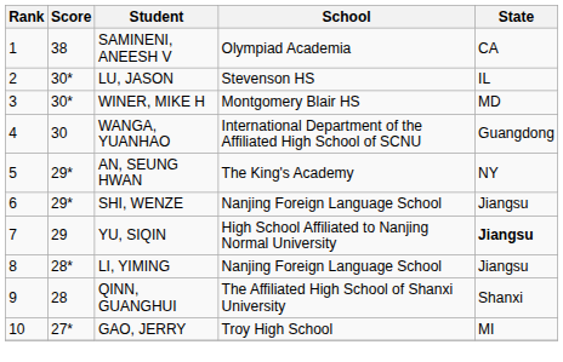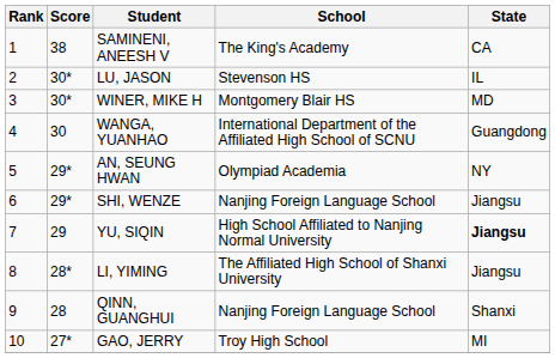SAMINENI, ANEESH V | School: Olympiad Academia -> The King's Academy
AN, SEUNG HWAN | School: The King's Academy -> Olympiad Academia
LI, YIMING | School: Nanjing Foreign Language School -> The Affiliated High School of Shanxi University
QINN, GUANGHUI | School: The Affiliated High School of Shanxi University -> Nanjing Foreign Language School
